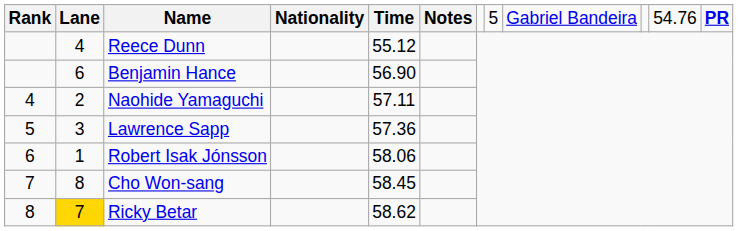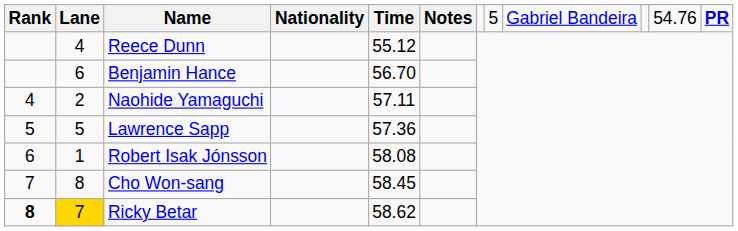Benjamin Hance | column 5: 56.90 -> 56.70
Lawrence Sapp | column 2: 3 -> 5
Robert Isak Jónsson | column 5: 58.06 -> 58.08
Ricky Betar | column 1: normal -> bold
